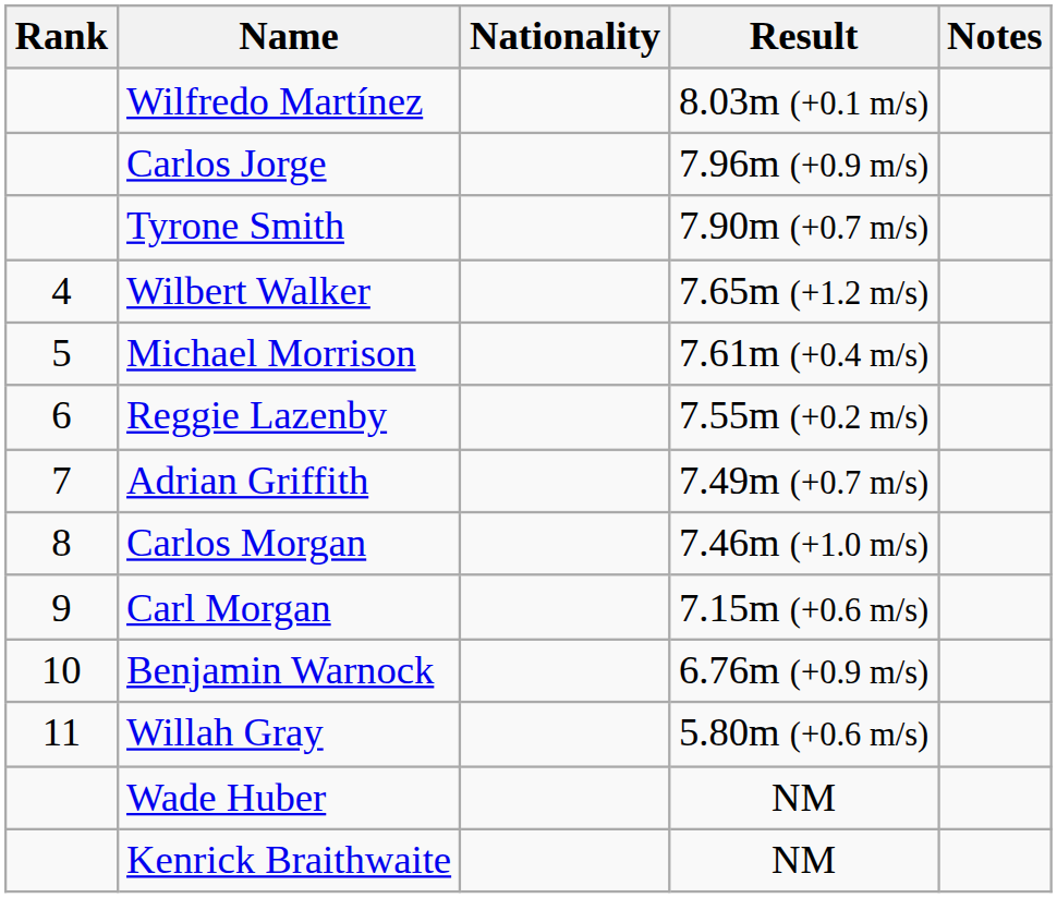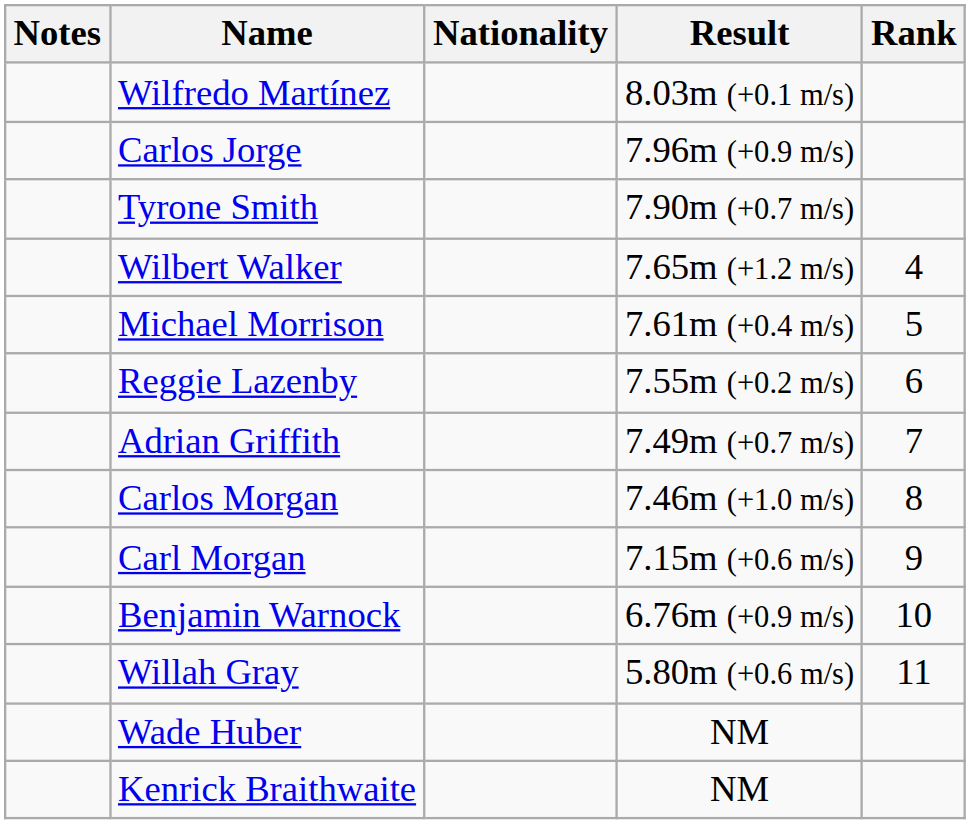columns swapped: Rank <-> Notes
